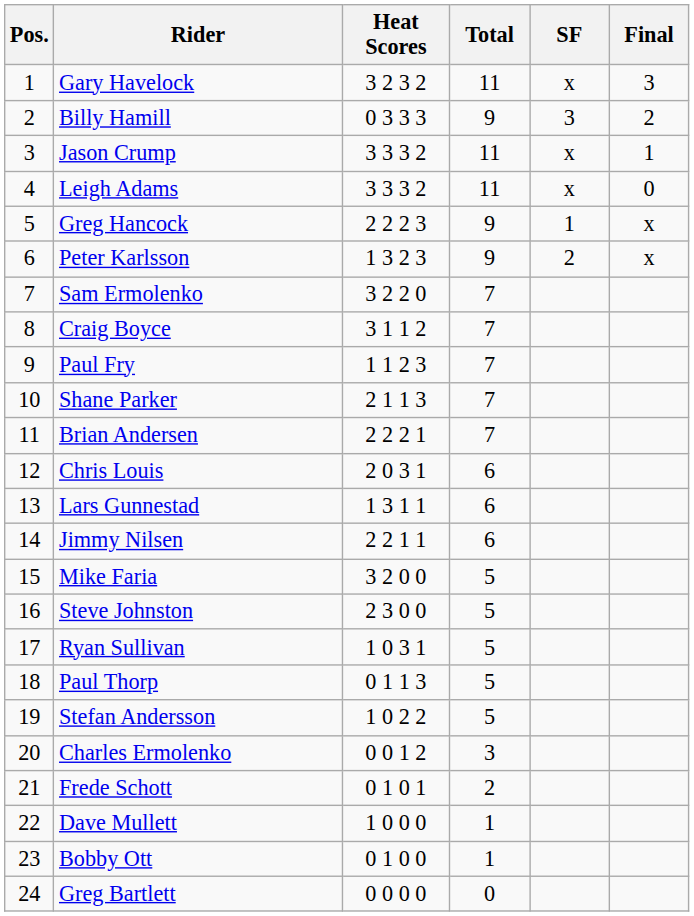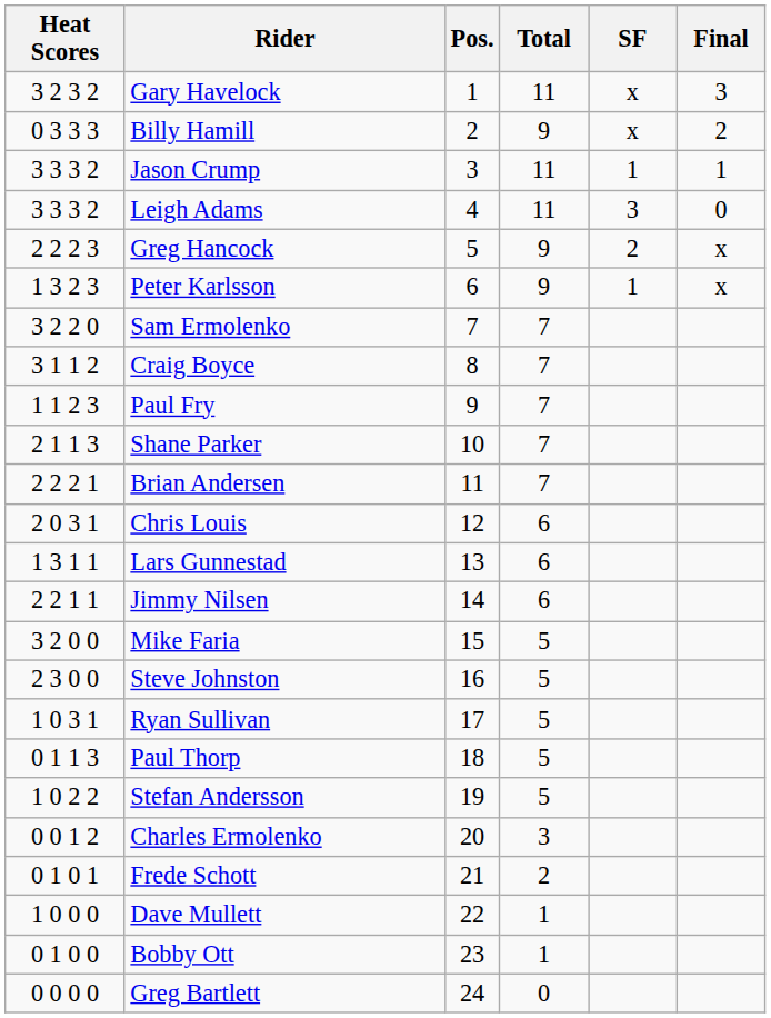columns swapped: Pos. <-> Heat Scores
Billy Hamill | SF: 3 -> x
Jason Crump | SF: x -> 1
Leigh Adams | SF: x -> 3
Greg Hancock | SF: 1 -> 2
Peter Karlsson | SF: 2 -> 1
